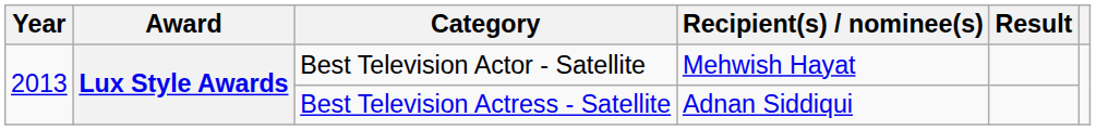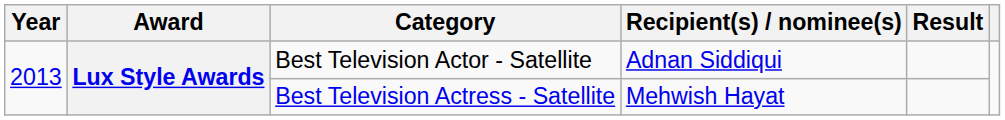Best Television Actor - Satellite | Recipient(s) / nominee(s): Mehwish Hayat -> Adnan Siddiqui
Best Television Actress - Satellite | Recipient(s) / nominee(s): Adnan Siddiqui -> Mehwish Hayat
